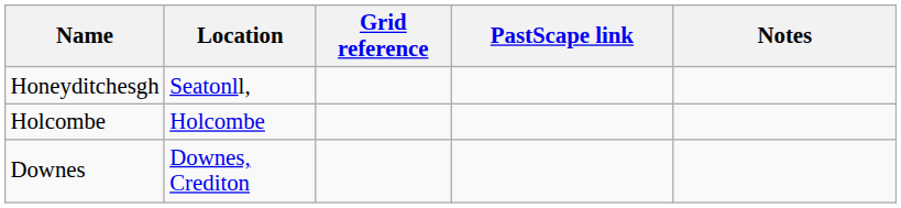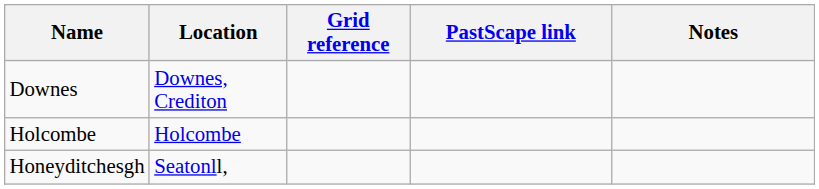rows swapped: Downes <-> Honeyditchesgh
